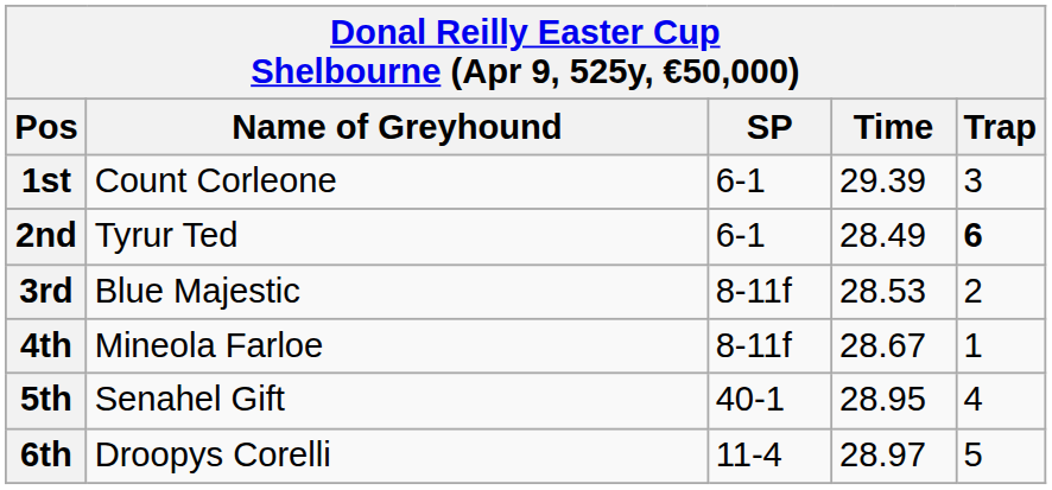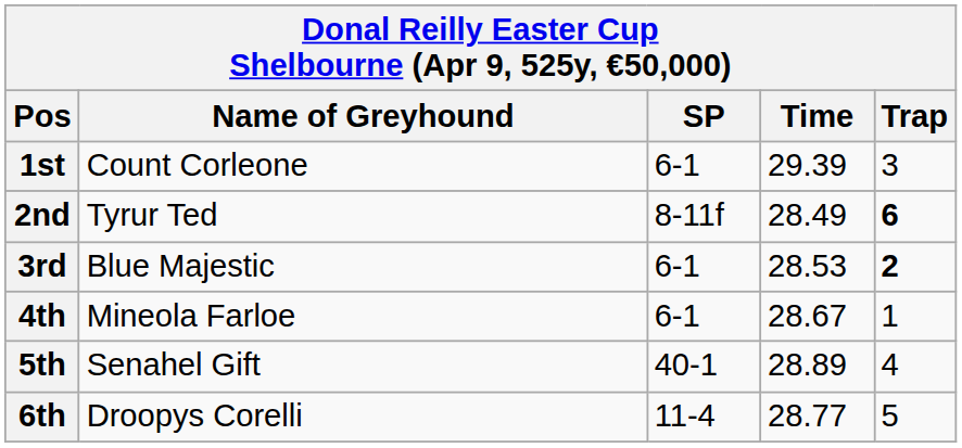2nd | SP: 6-1 -> 8-11f
3rd | SP: 8-11f -> 6-1
3rd | Trap: normal -> bold
4th | SP: 8-11f -> 6-1
5th | Time: 28.95 -> 28.89
6th | Time: 28.97 -> 28.77
